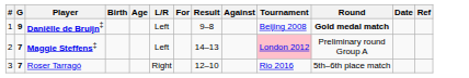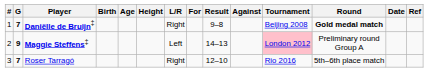+ column: Height
Daniëlle de Bruijn‡ | G: 9 -> 7
Daniëlle de Bruijn‡ | L/R: Left -> Right
Maggie Steffens‡ | G: 7 -> 9
